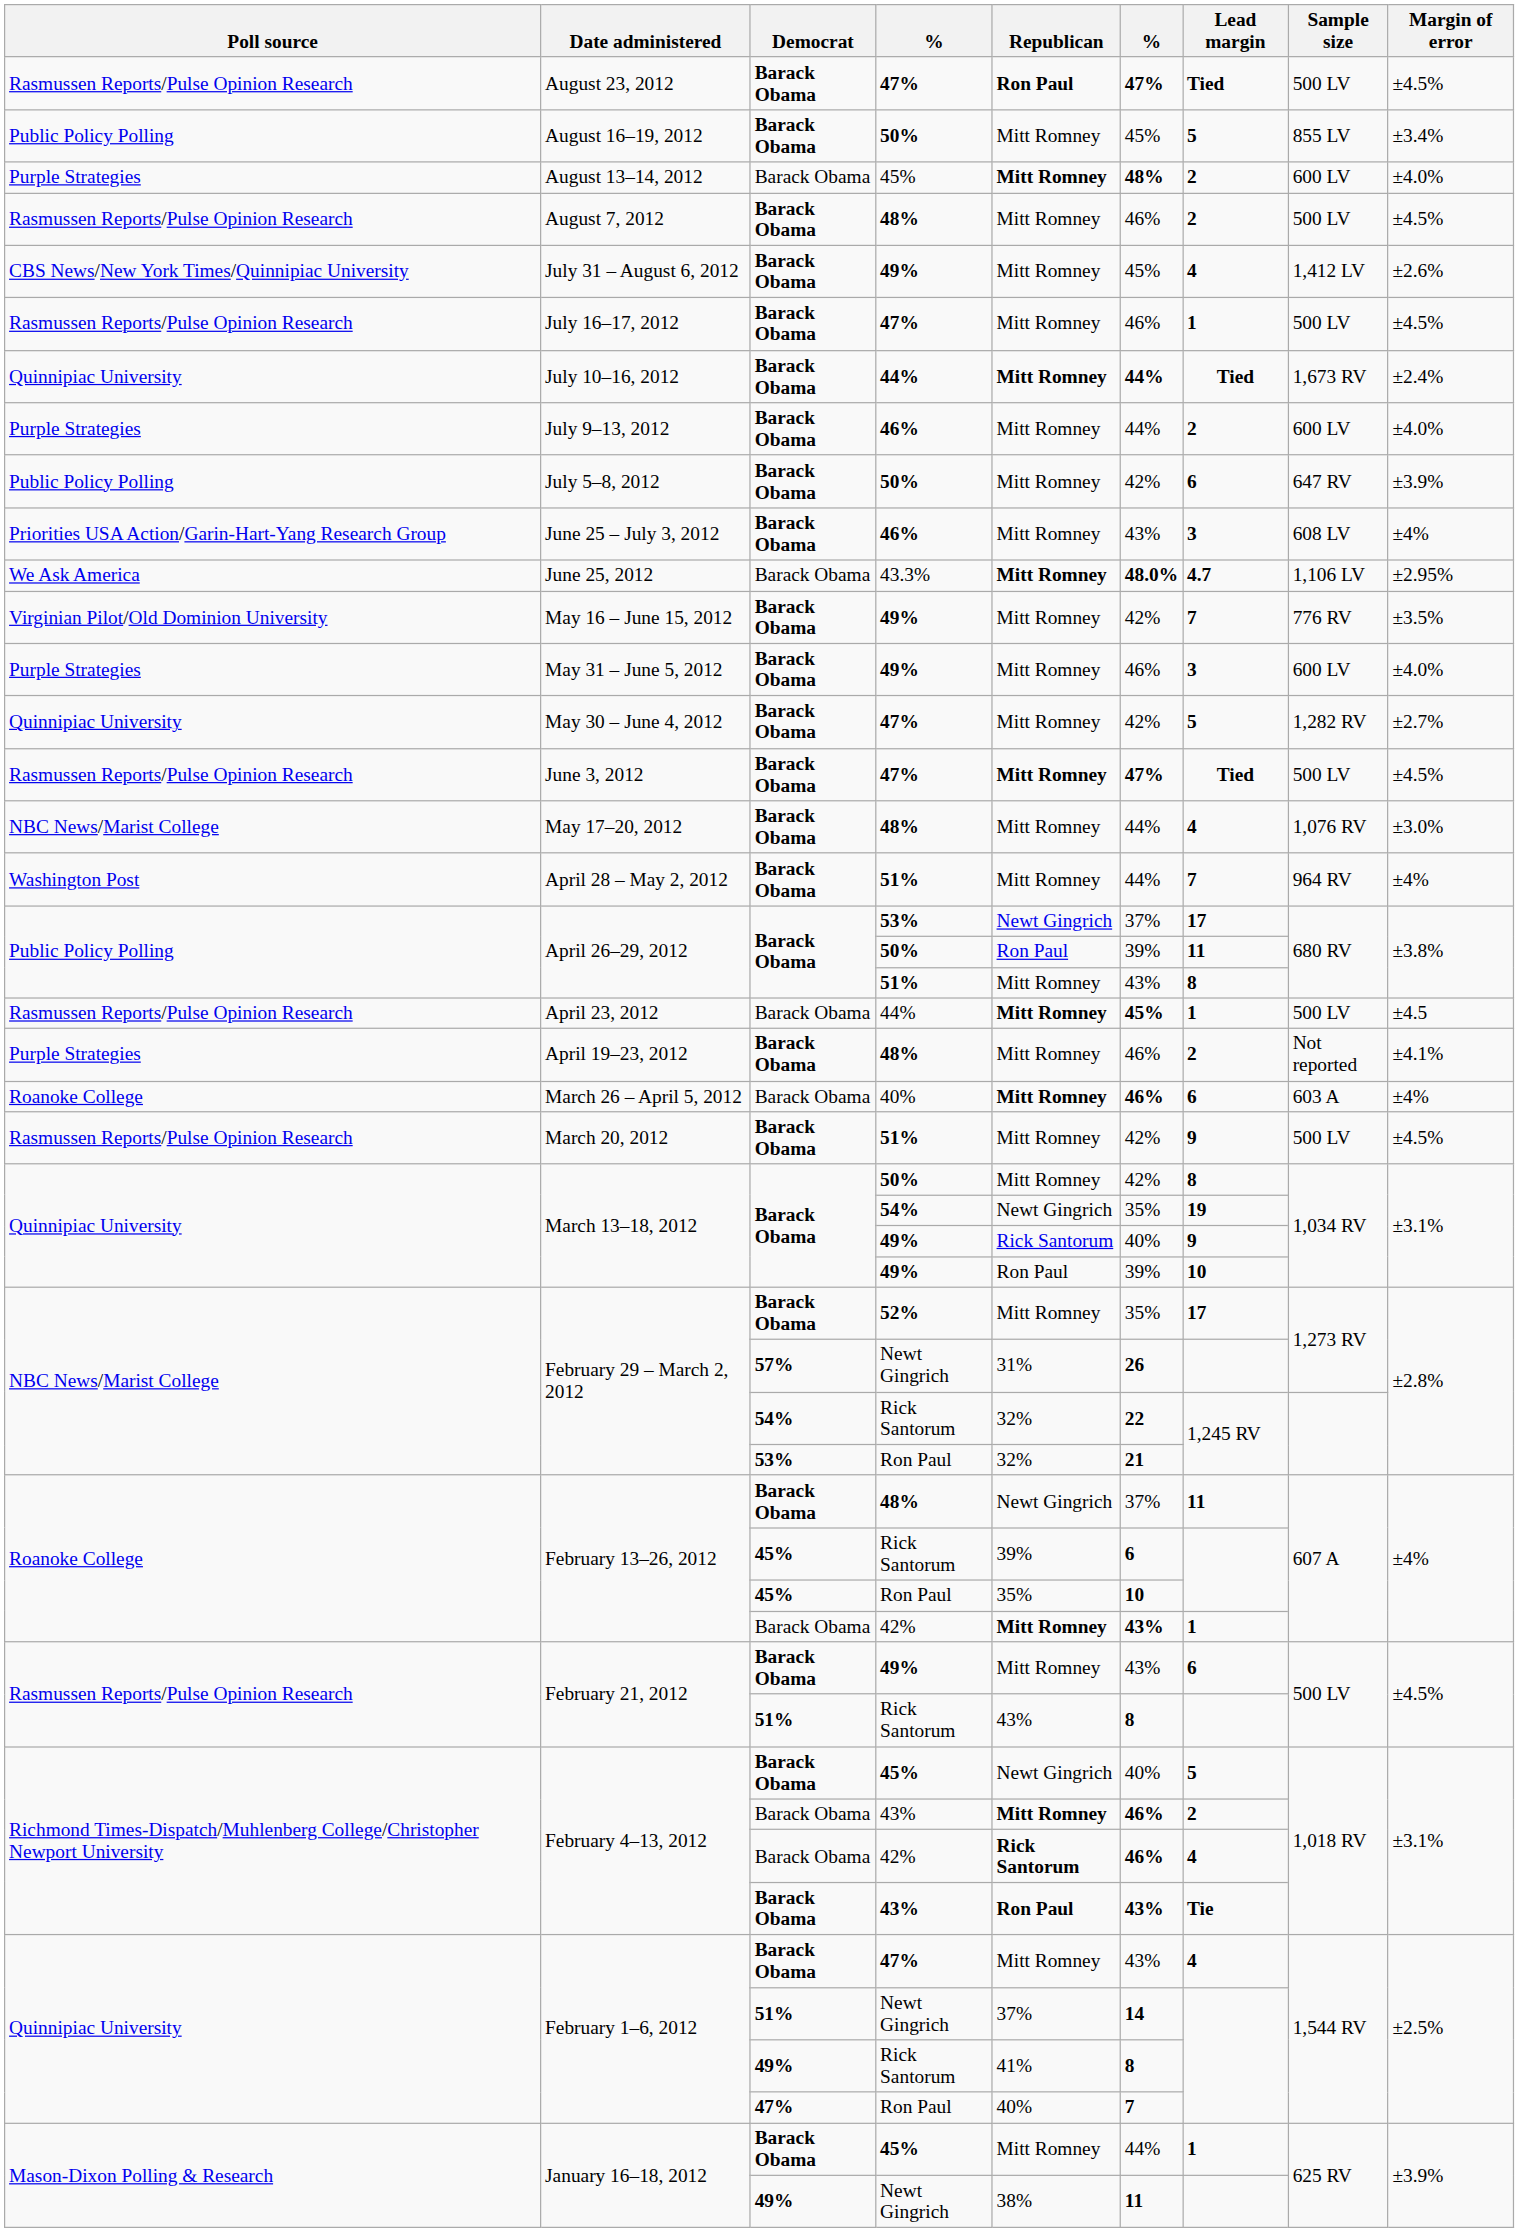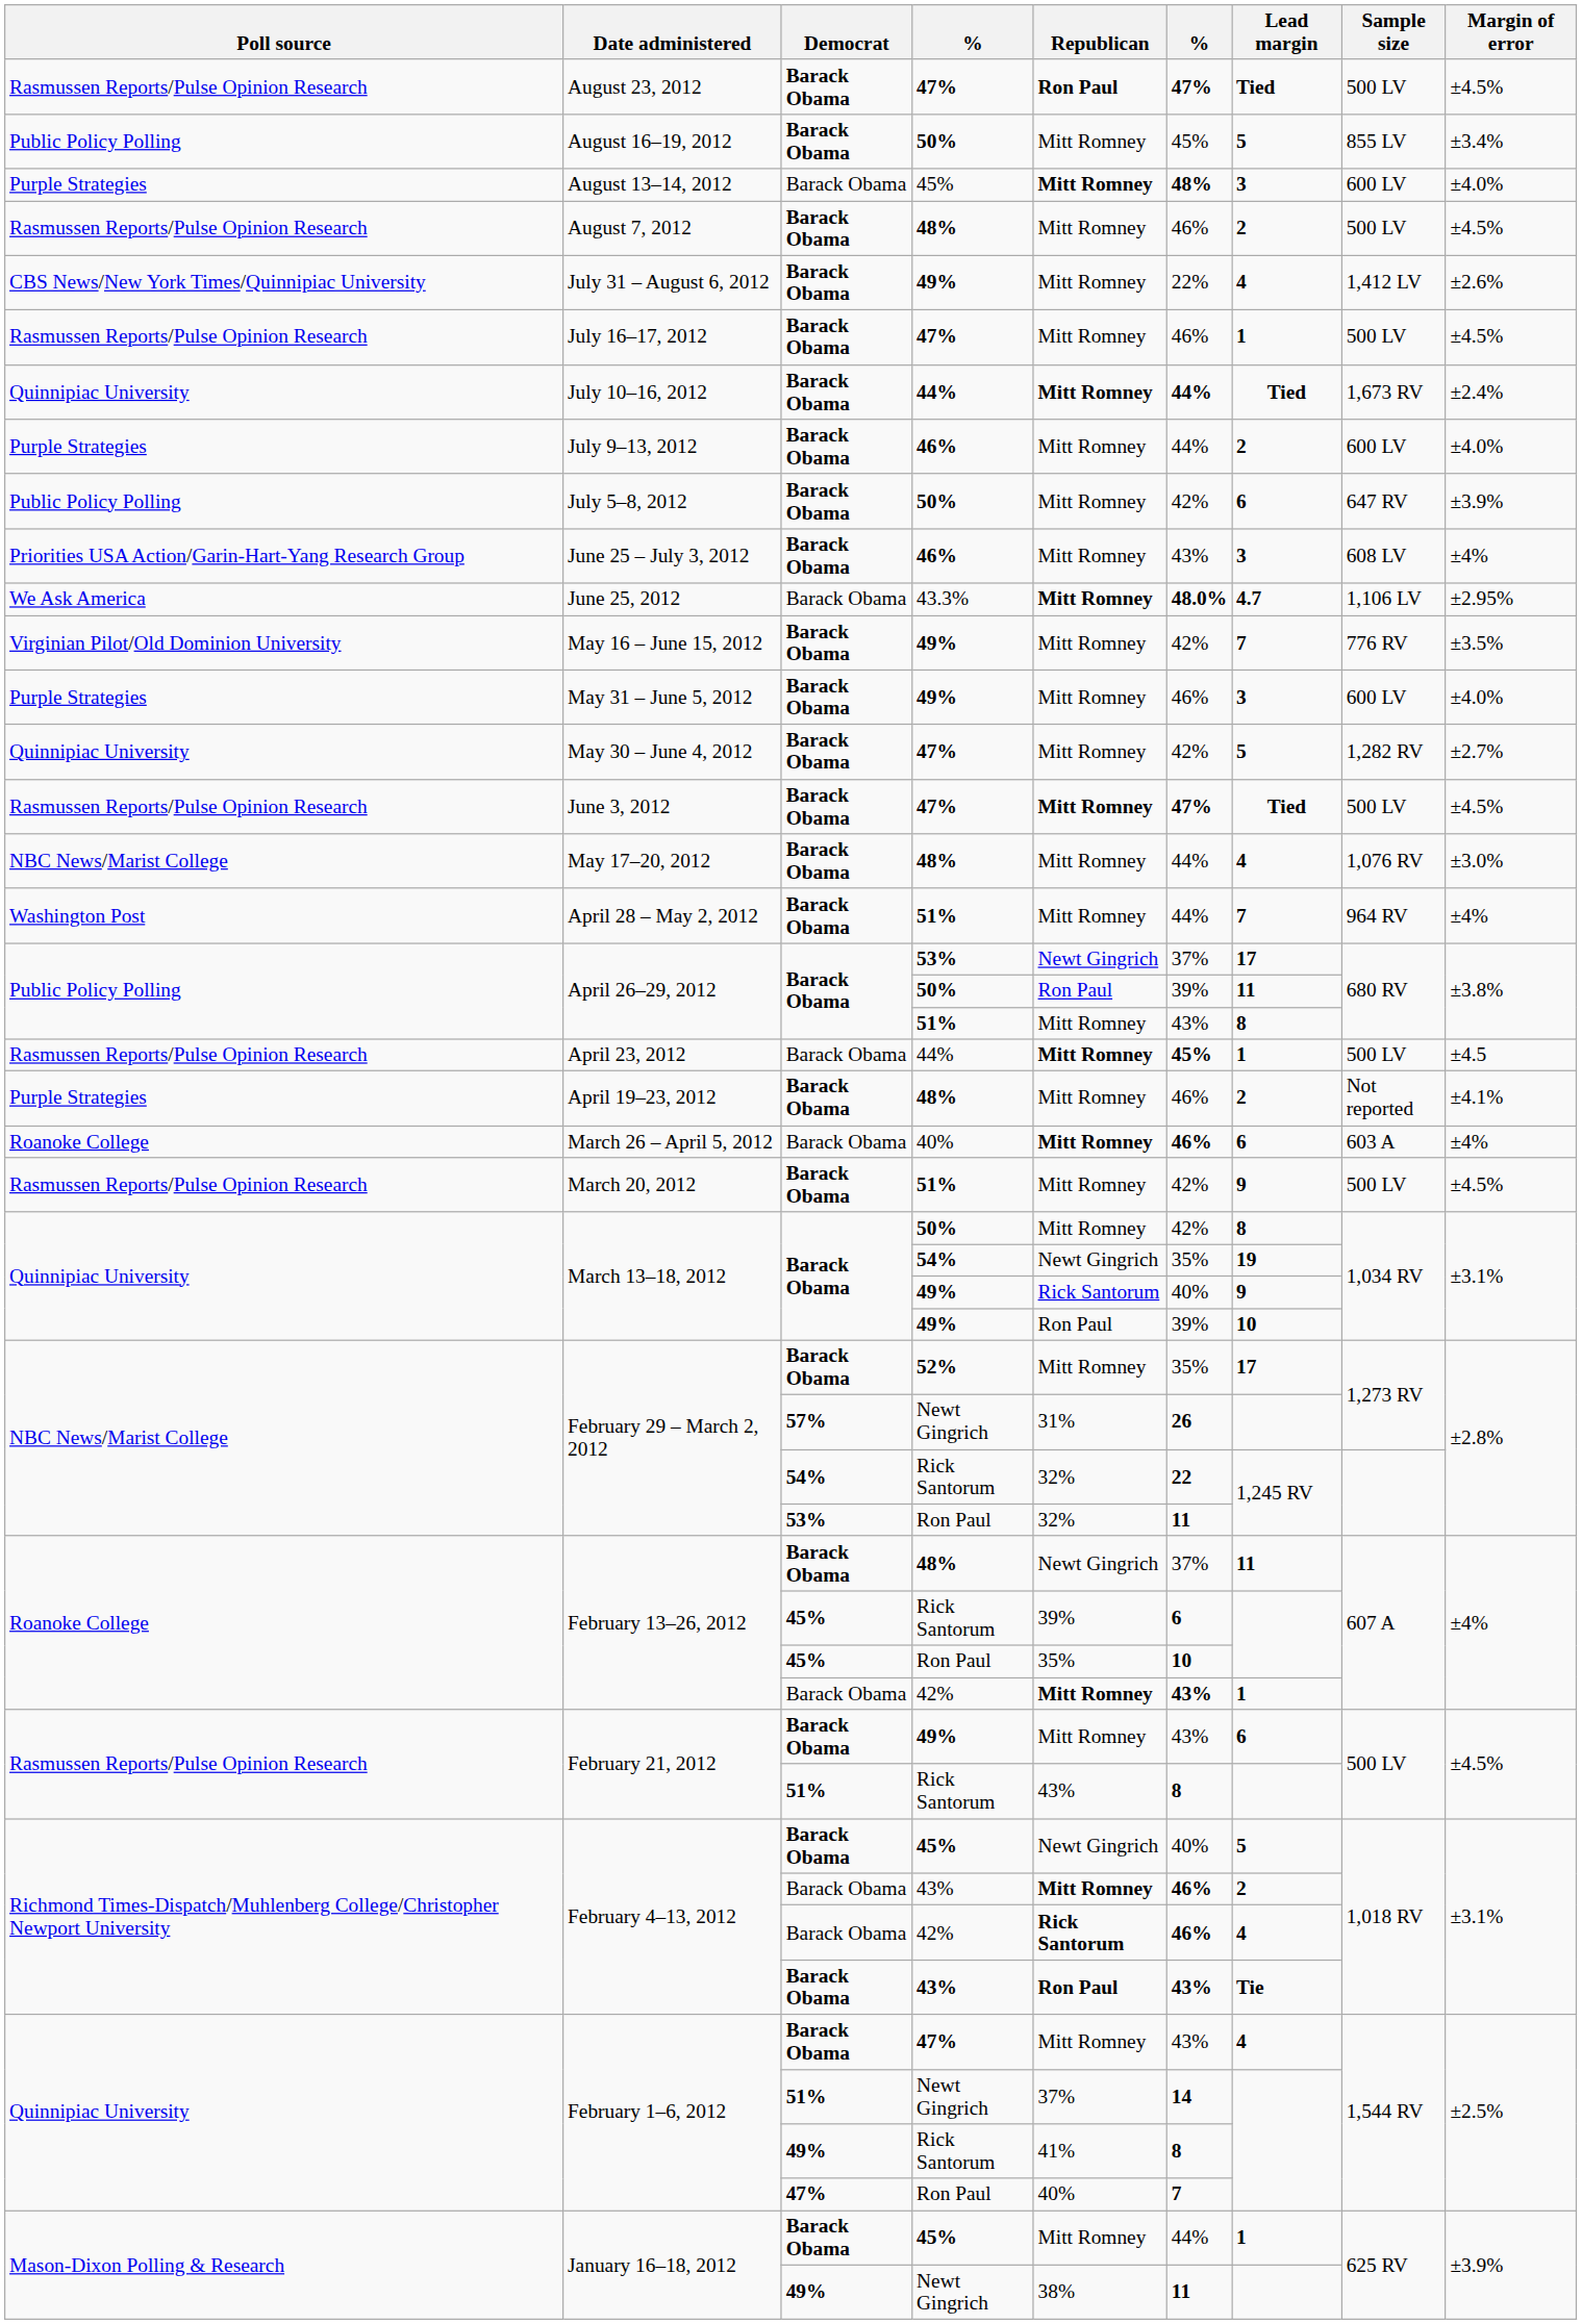August 13–14, 2012 | Lead margin: 2 -> 3
July 31 – August 6, 2012 | column 6: 45% -> 22%
February 29 – March 2, 2012 / Ron Paul | column 6: 21 -> 11
